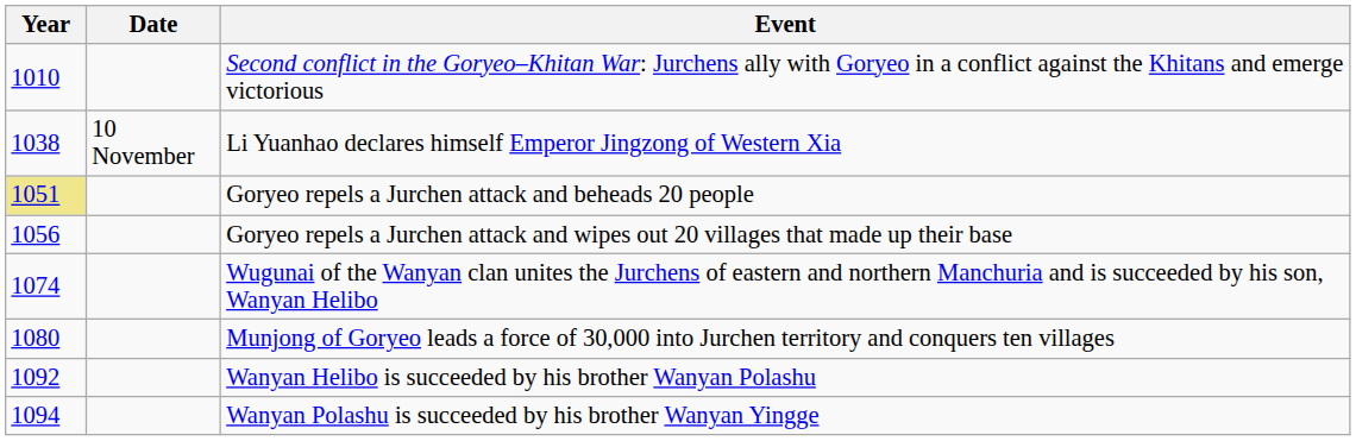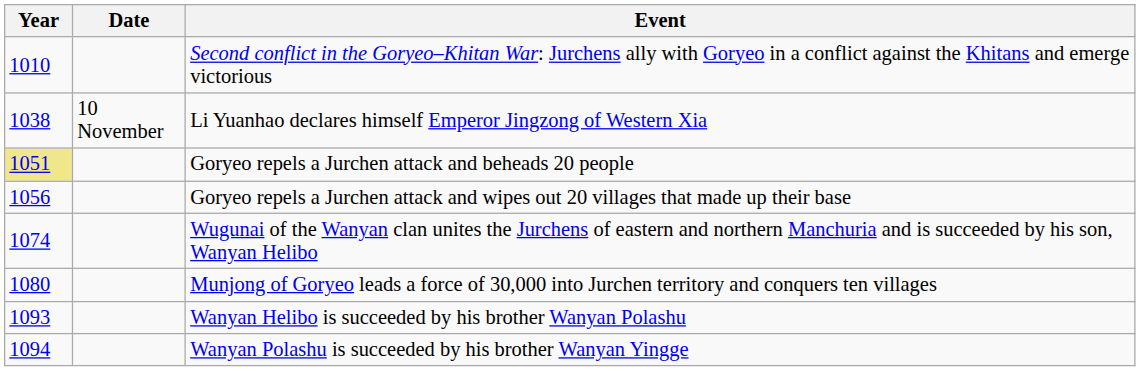Wanyan Helibo is succeeded by his brother Wanyan Polashu | Year: 1092 -> 1093
